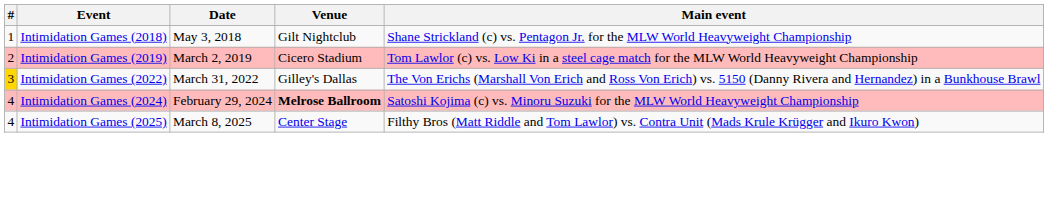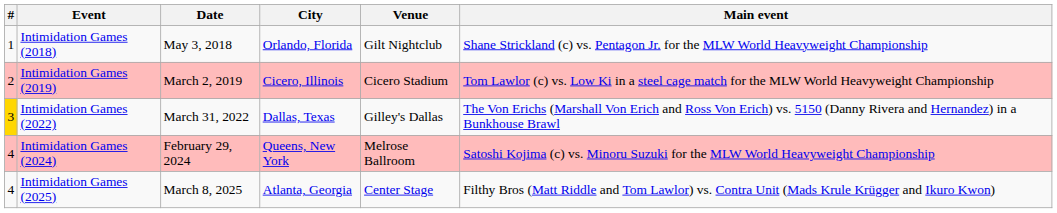+ column: City | Orlando, Florida | Cicero, Illinois | Dallas, Texas | Queens, New York | Atlanta, Georgia
Intimidation Games (2024) | Venue: bold -> normal
